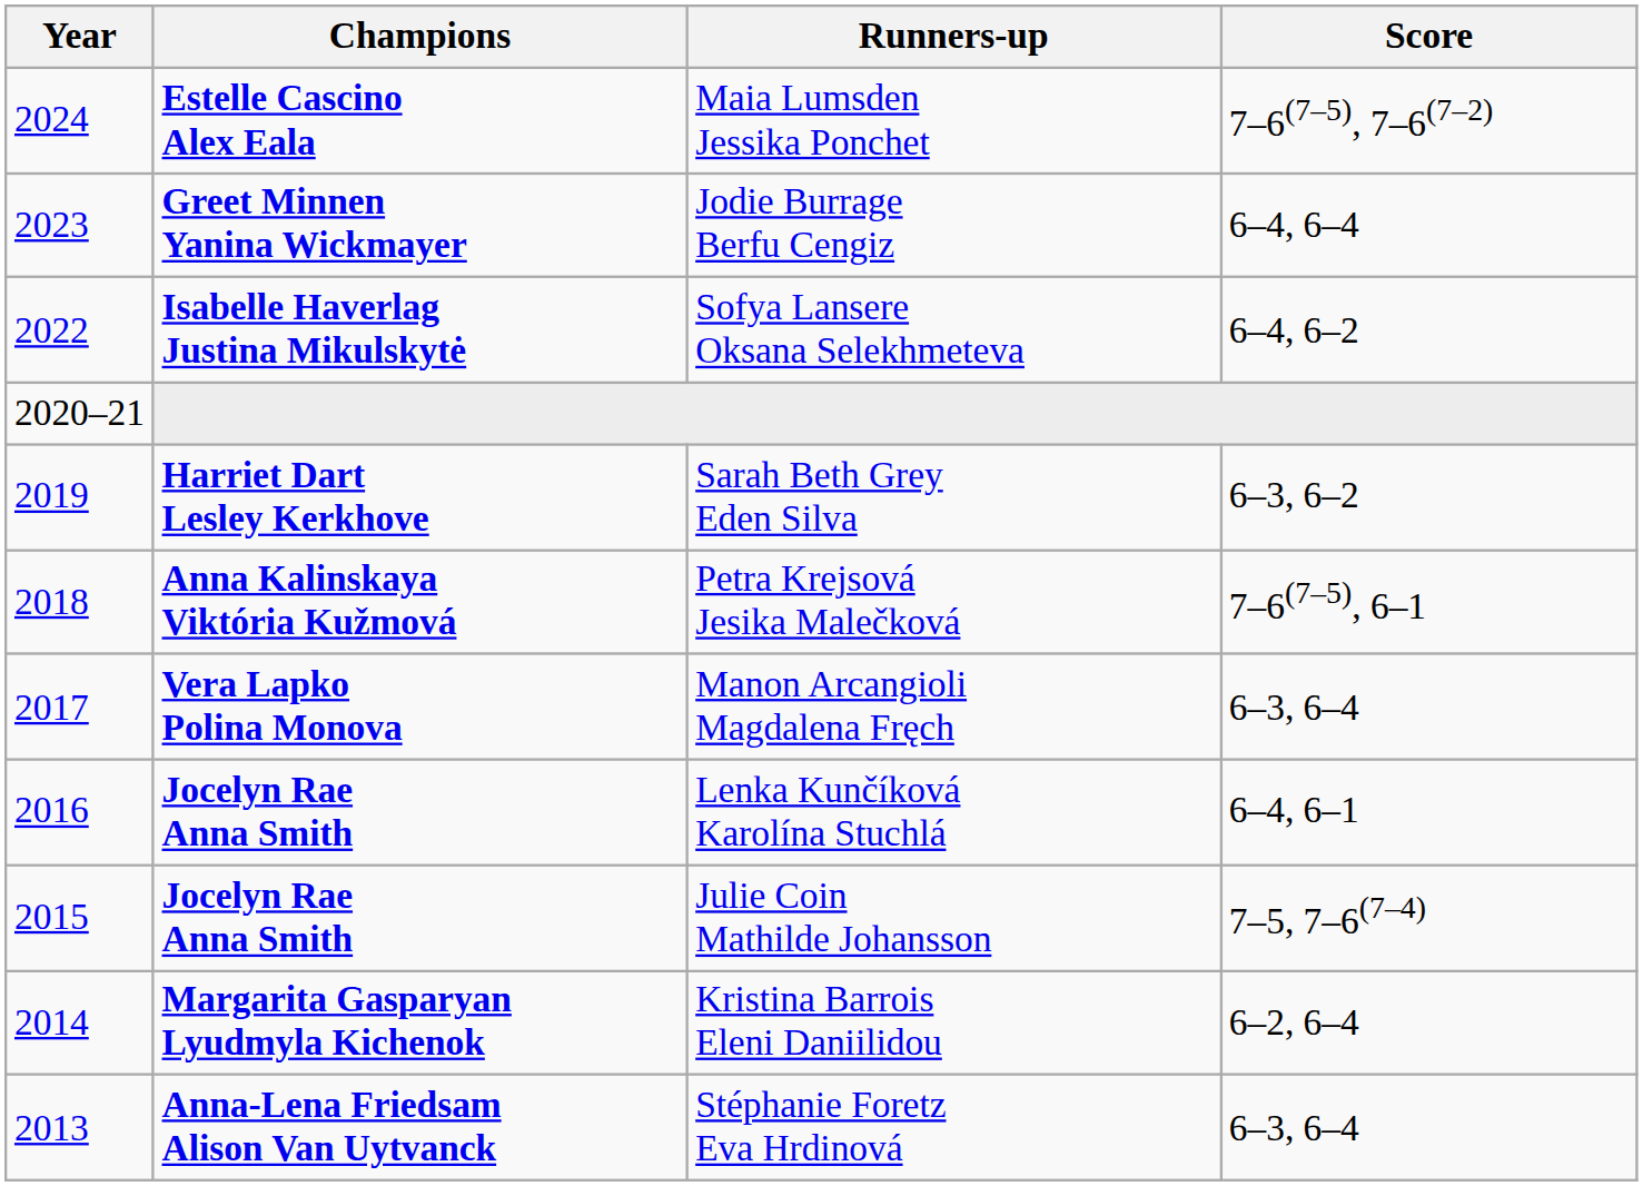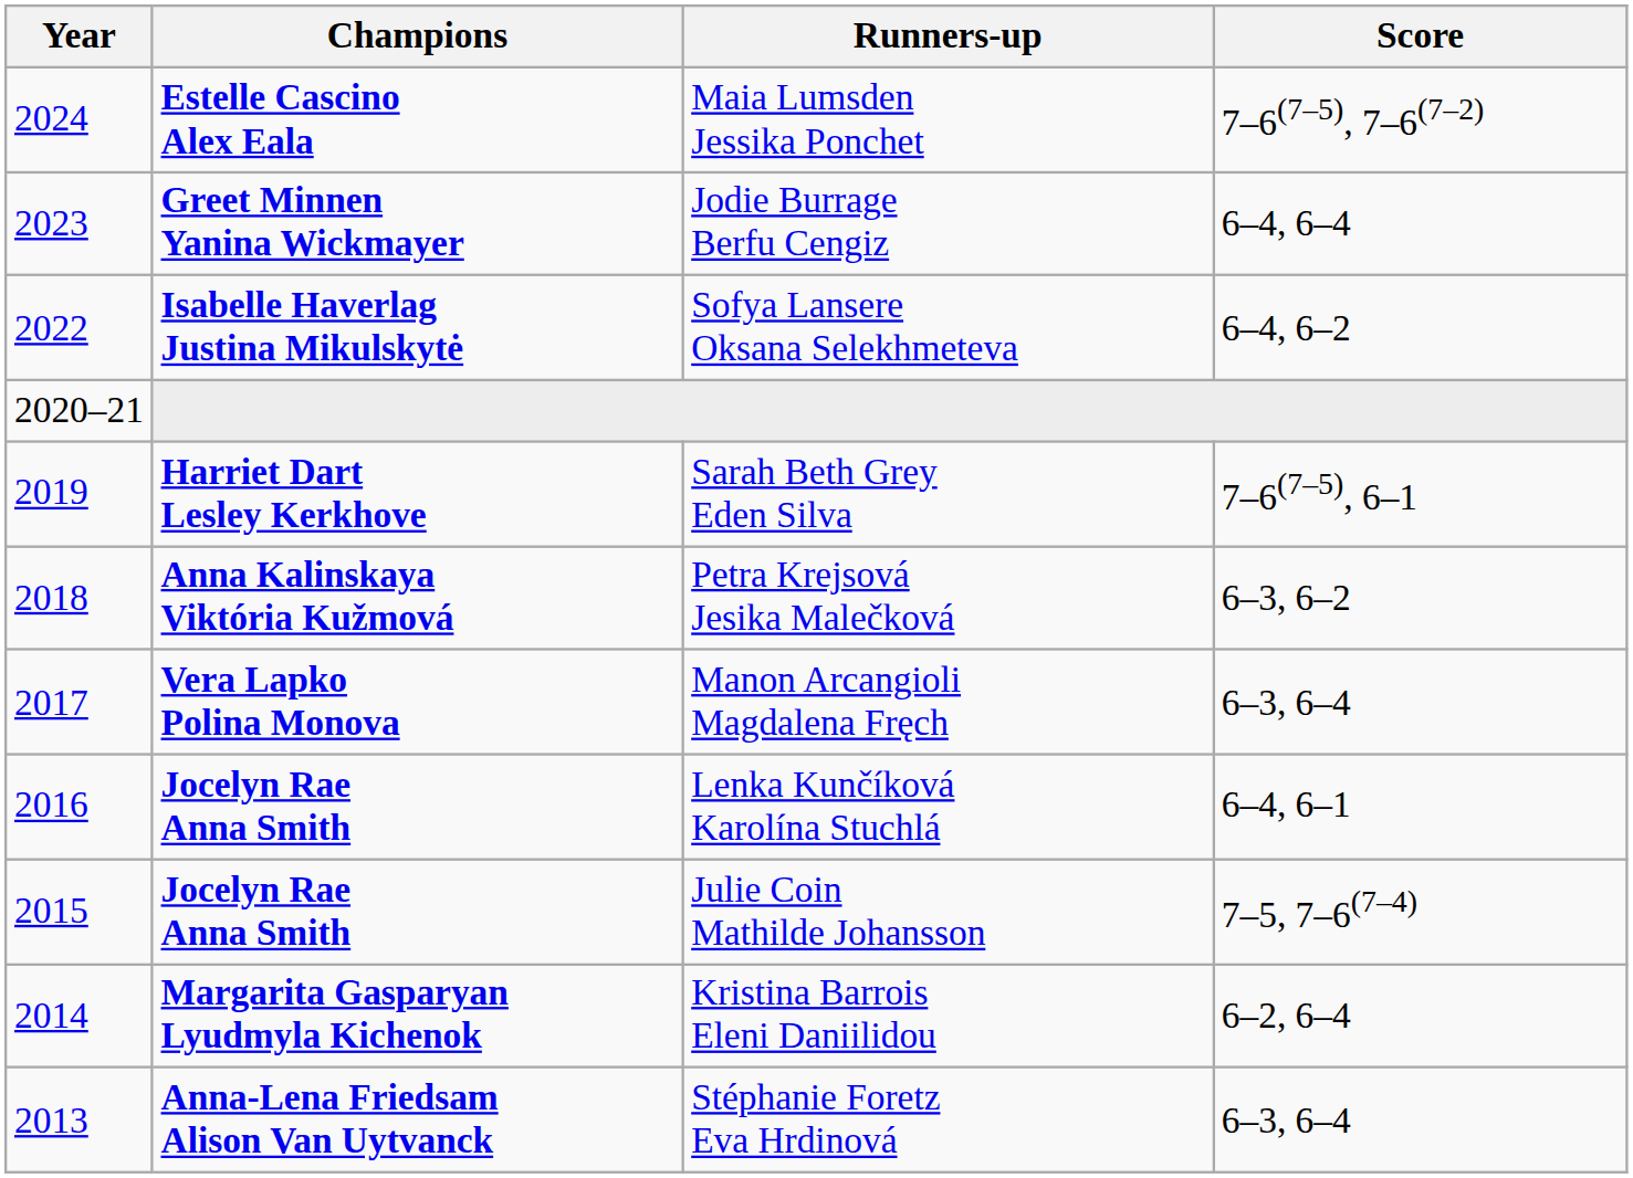Sarah Beth Grey Eden Silva | Score: 6–3, 6–2 -> 7–6(7–5), 6–1
Petra Krejsová Jesika Malečková | Score: 7–6(7–5), 6–1 -> 6–3, 6–2
